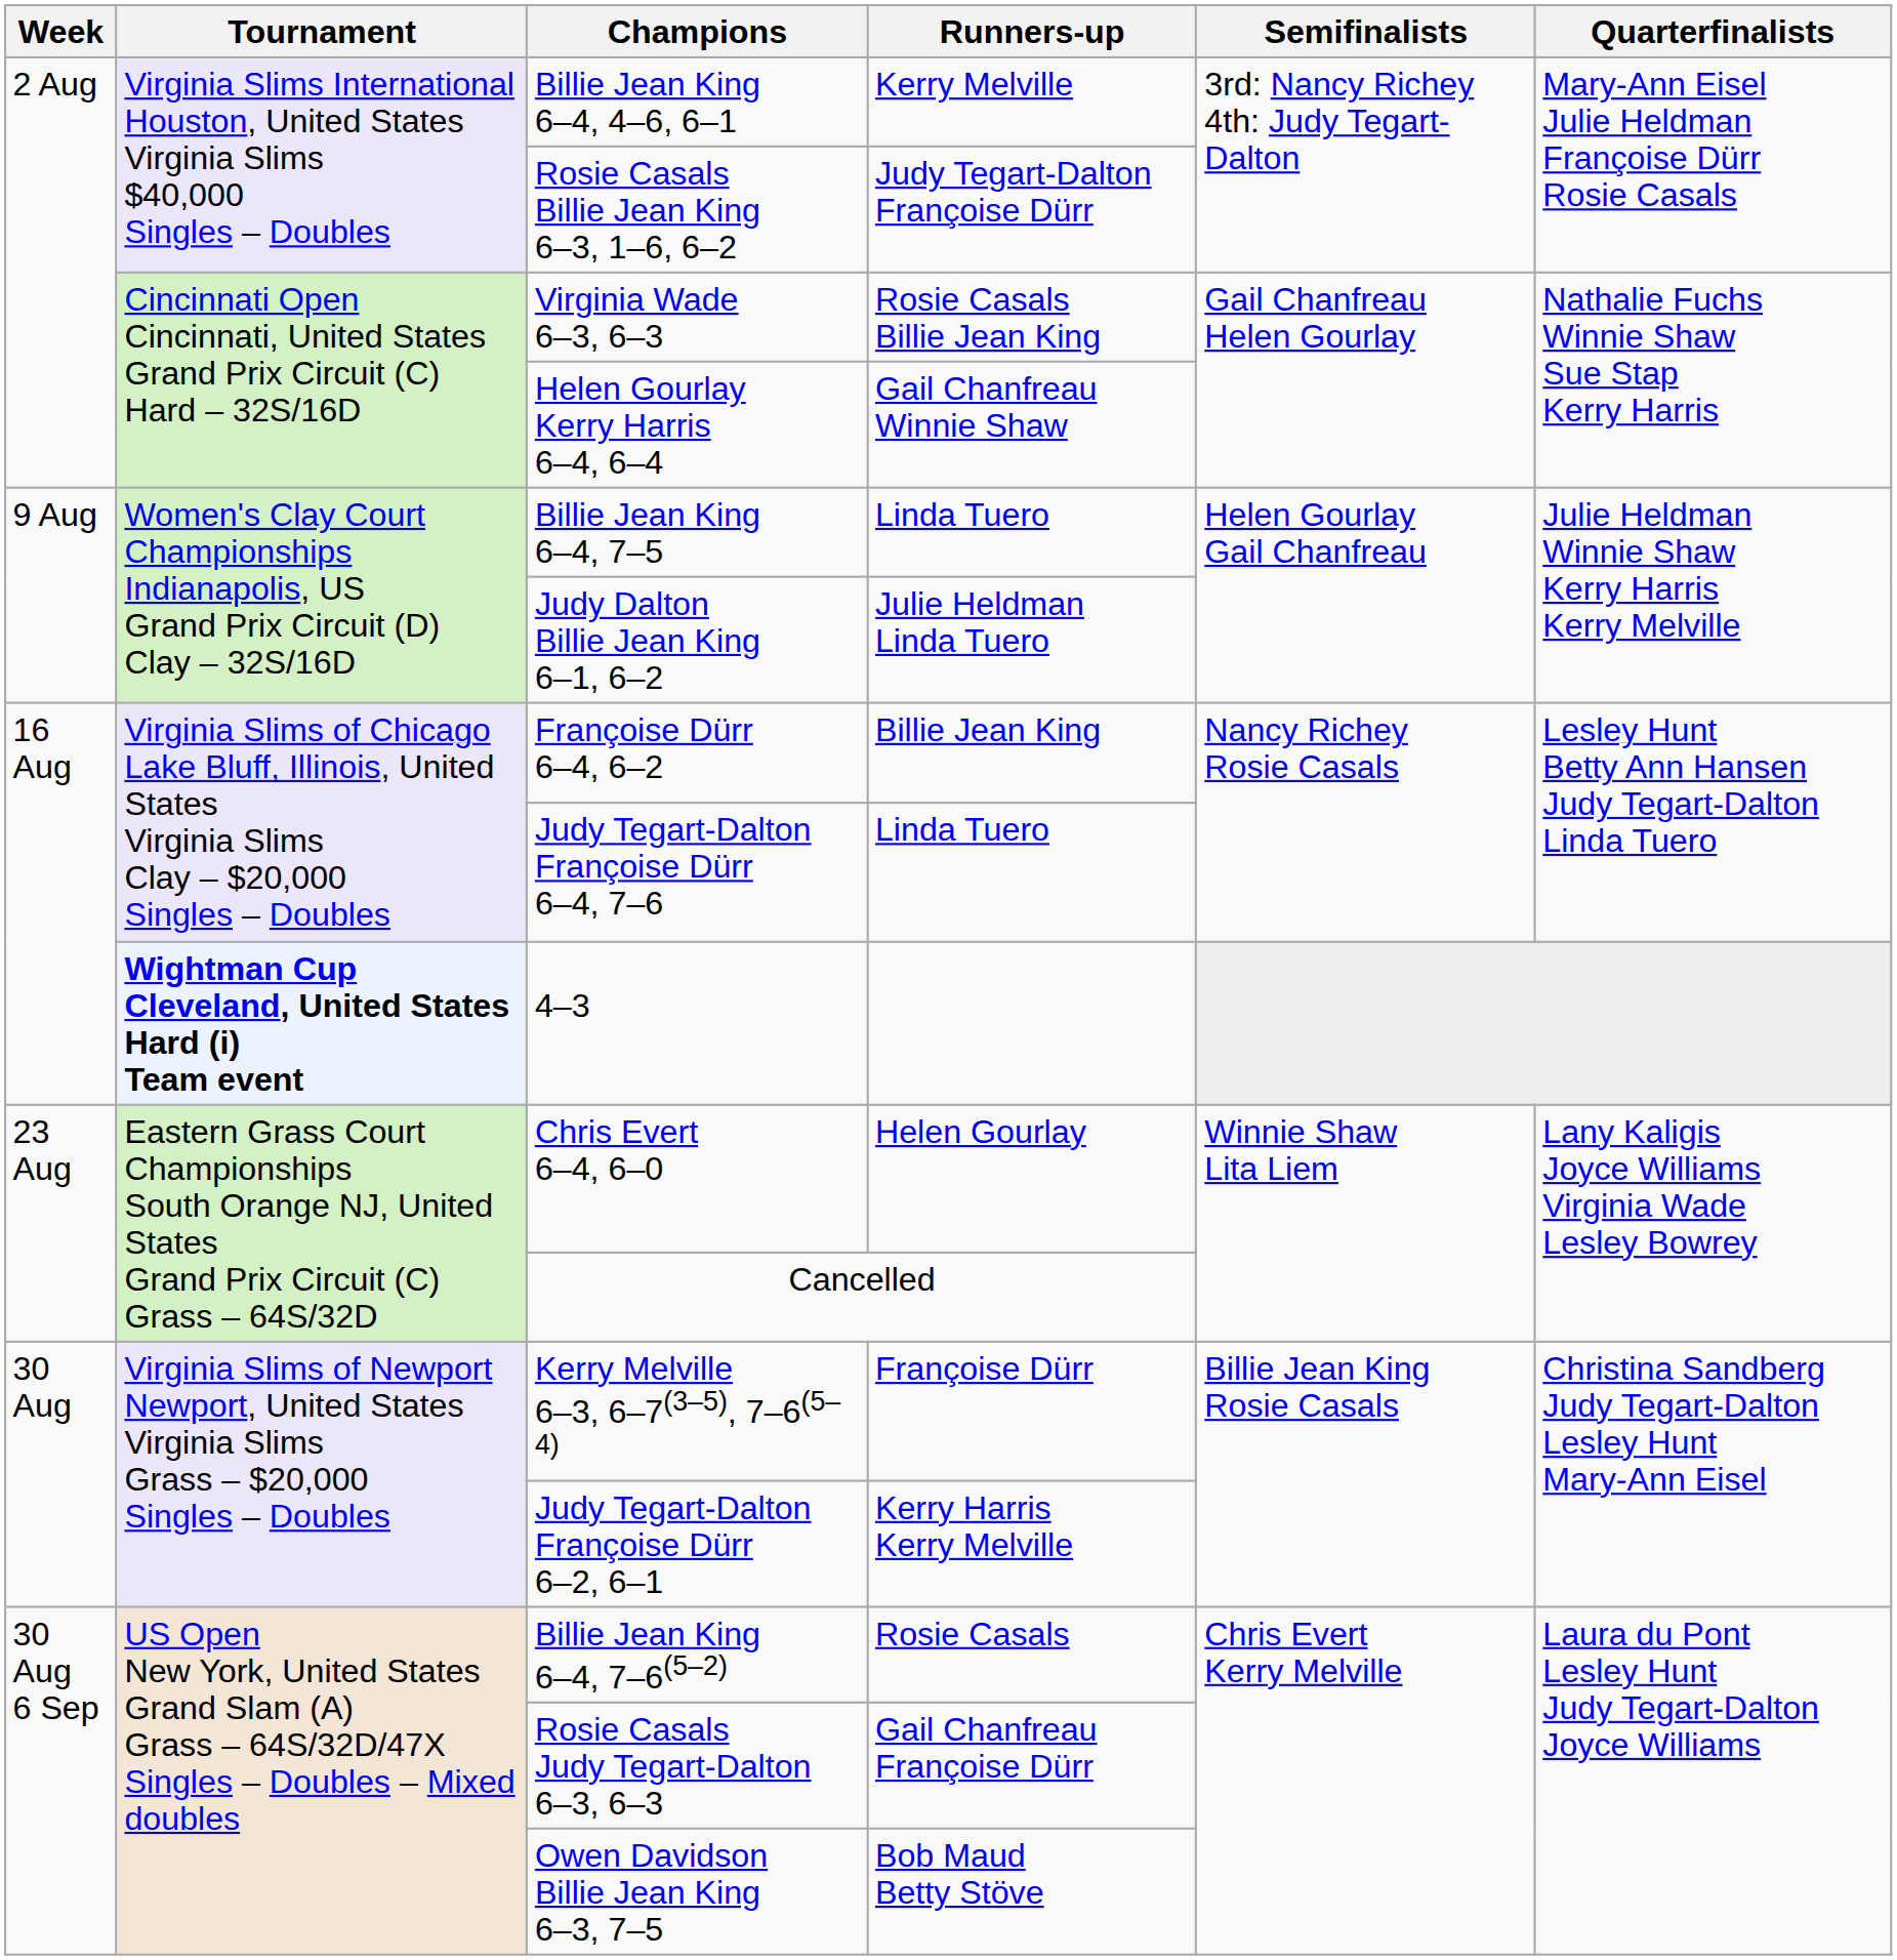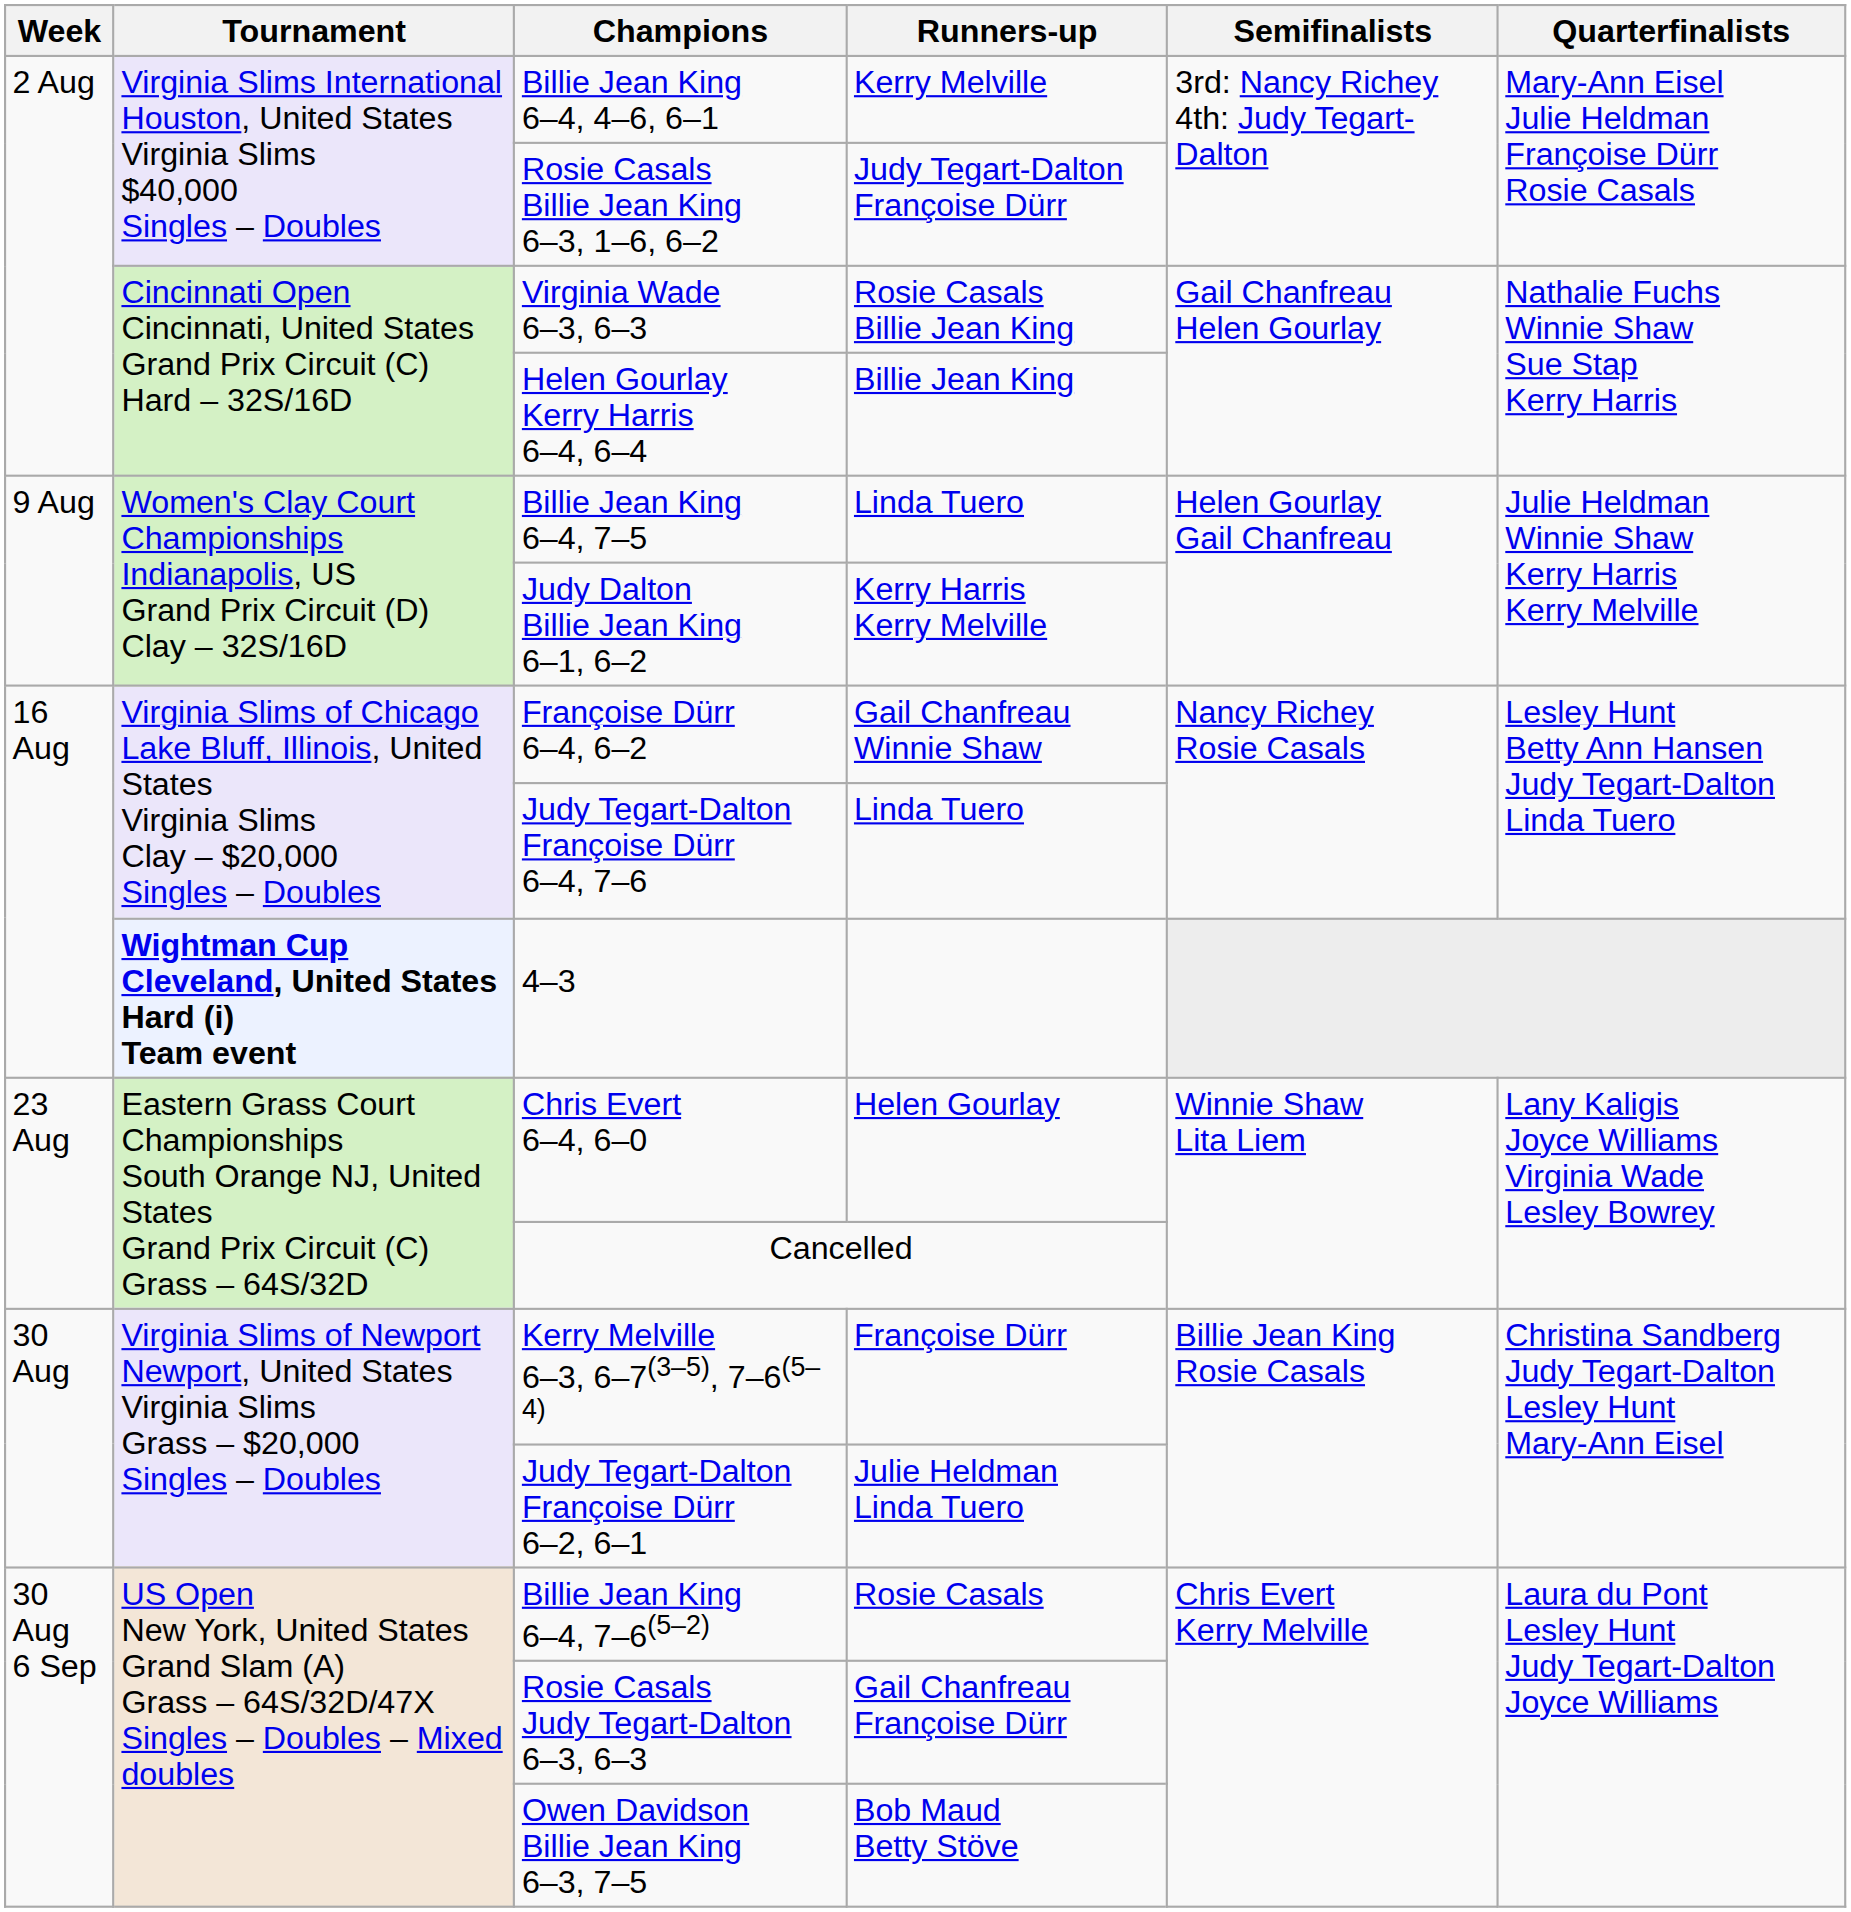Helen Gourlay Kerry Harris 6–4, 6–4 | Runners-up: Gail Chanfreau Winnie Shaw -> Billie Jean King
Judy Dalton Billie Jean King 6–1, 6–2 | Runners-up: Julie Heldman Linda Tuero -> Kerry Harris Kerry Melville
Françoise Dürr 6–4, 6–2 | Runners-up: Billie Jean King -> Gail Chanfreau Winnie Shaw
Judy Tegart-Dalton Françoise Dürr 6–2, 6–1 | Runners-up: Kerry Harris Kerry Melville -> Julie Heldman Linda Tuero
